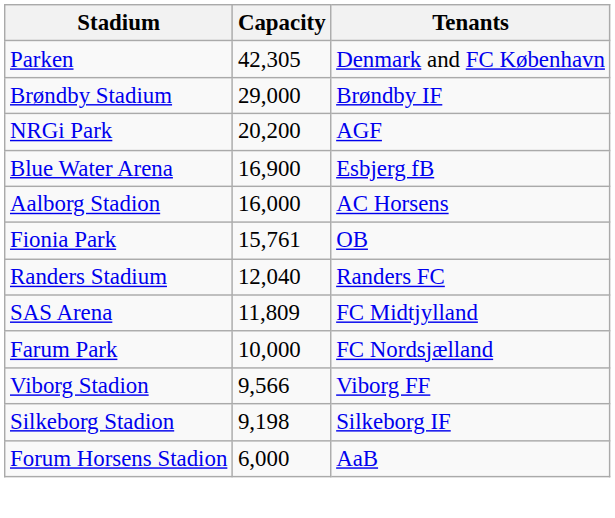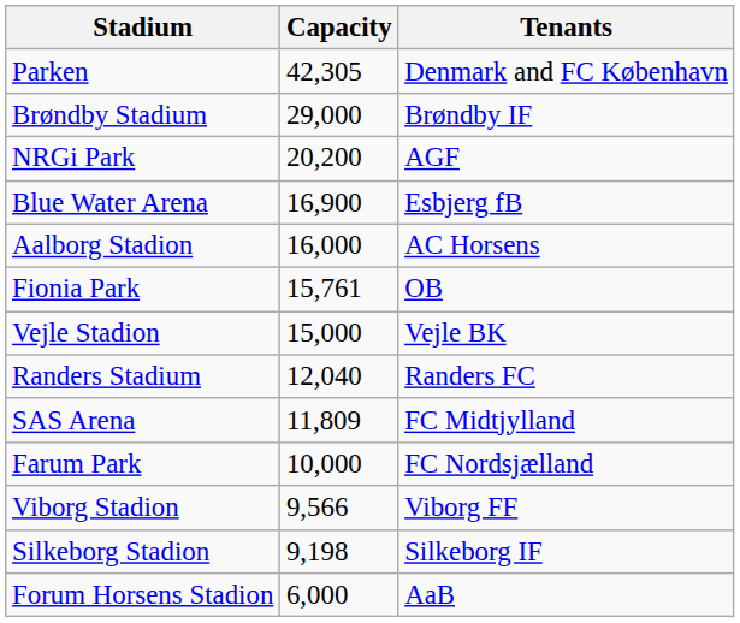+ row: Vejle Stadion | 15,000 | Vejle BK
